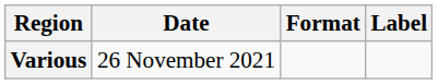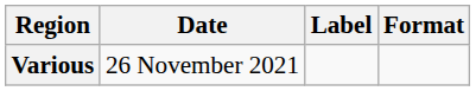columns swapped: Format <-> Label
